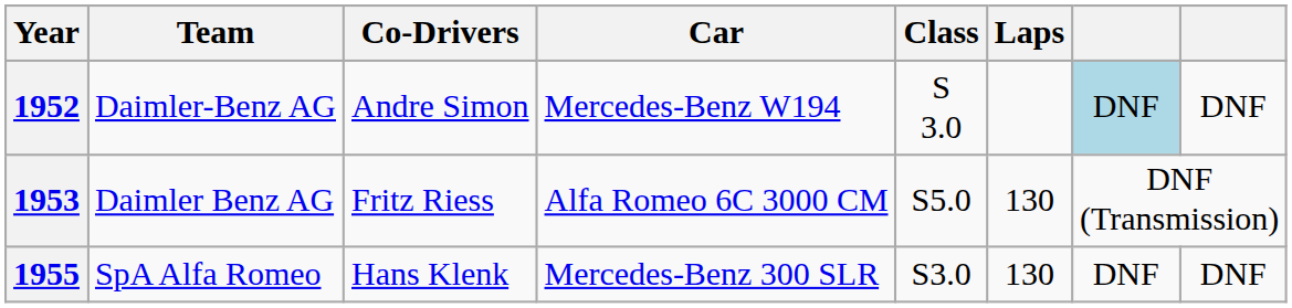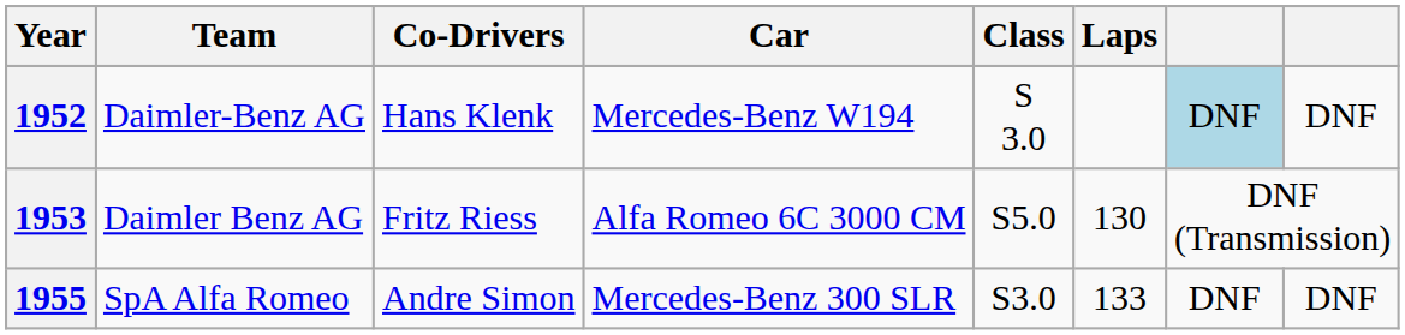1952 | Co-Drivers: Andre Simon -> Hans Klenk
1955 | Co-Drivers: Hans Klenk -> Andre Simon
1955 | Laps: 130 -> 133
